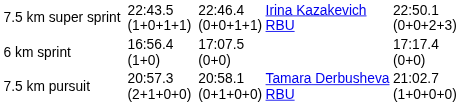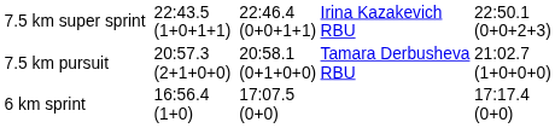rows swapped: 6 km sprint <-> 7.5 km pursuit
